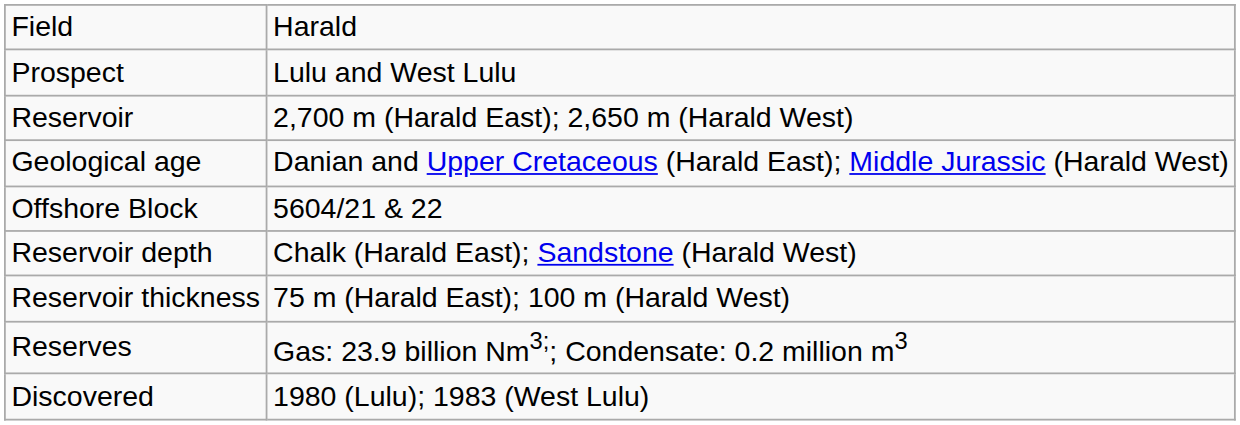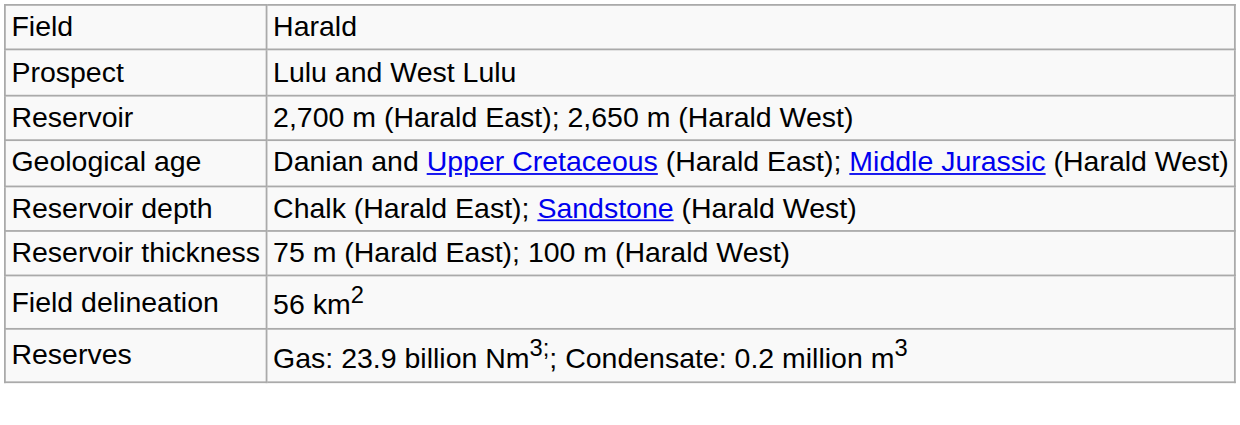- row: Offshore Block | 5604/21 & 22
+ row: Field delineation | 56 km2
- row: Discovered | 1980 (Lulu); 1983 (West Lulu)
